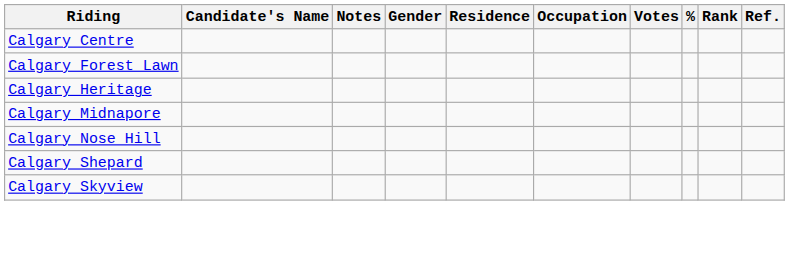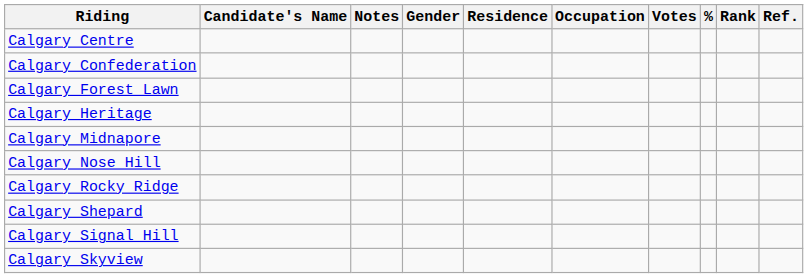+ row: Calgary Confederation
+ row: Calgary Rocky Ridge
+ row: Calgary Signal Hill
